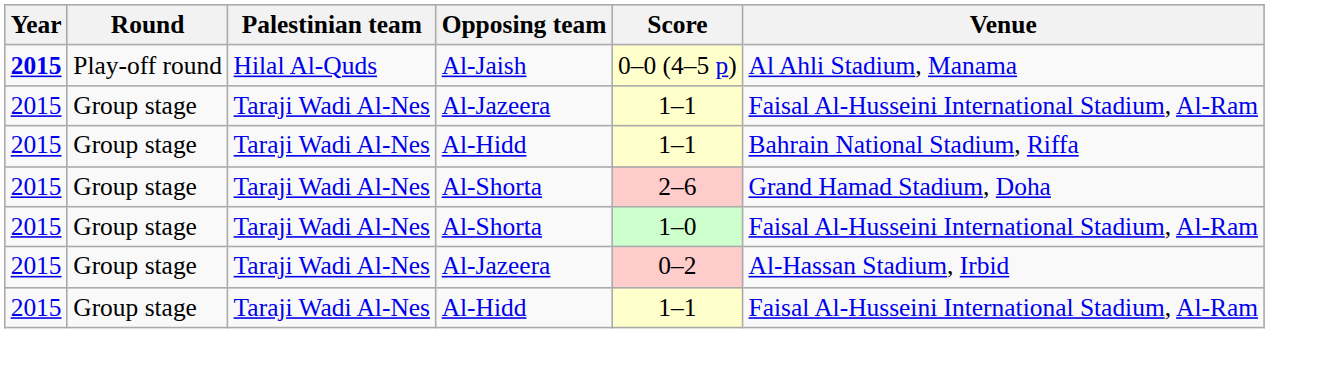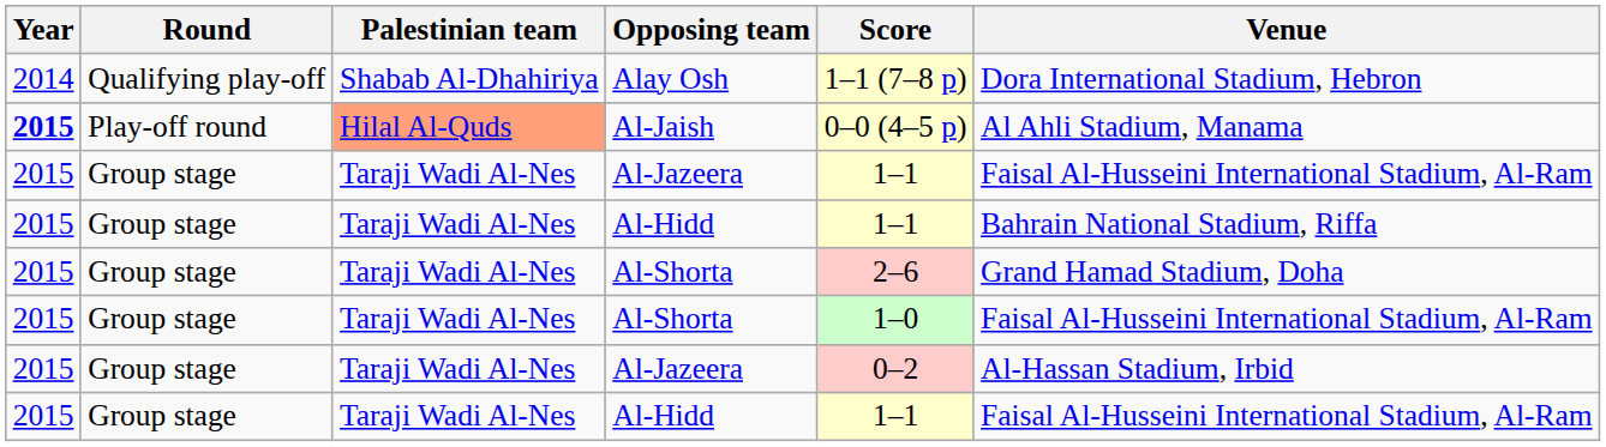+ row: 2014 | Qualifying play-off | Shabab Al-Dhahiriya | Alay Osh | 1–1 (7–8 p) | Dora International Stadium, Hebron
Al-Jaish | Palestinian team: no background -> lightsalmon background
